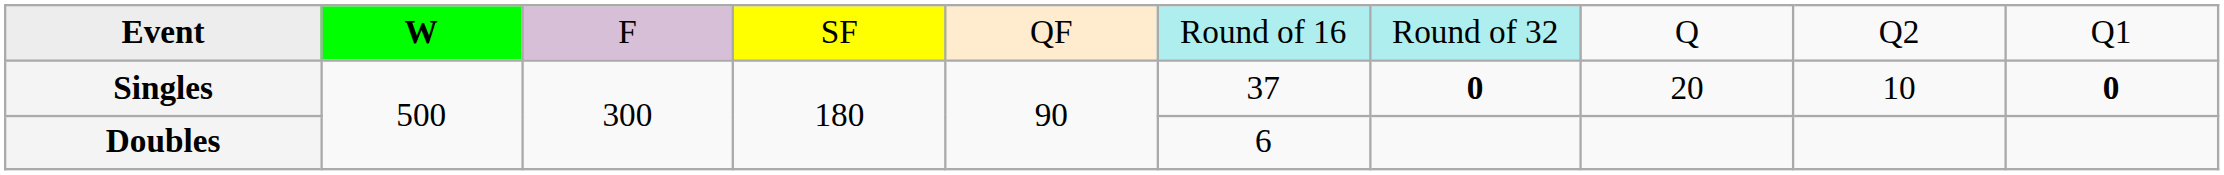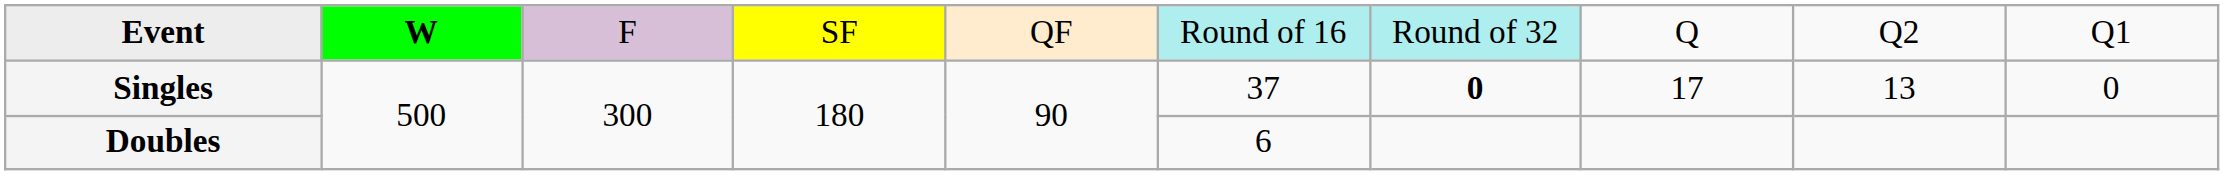Singles | column 8: 20 -> 17
Singles | column 9: 10 -> 13
Singles | column 10: bold -> normal
